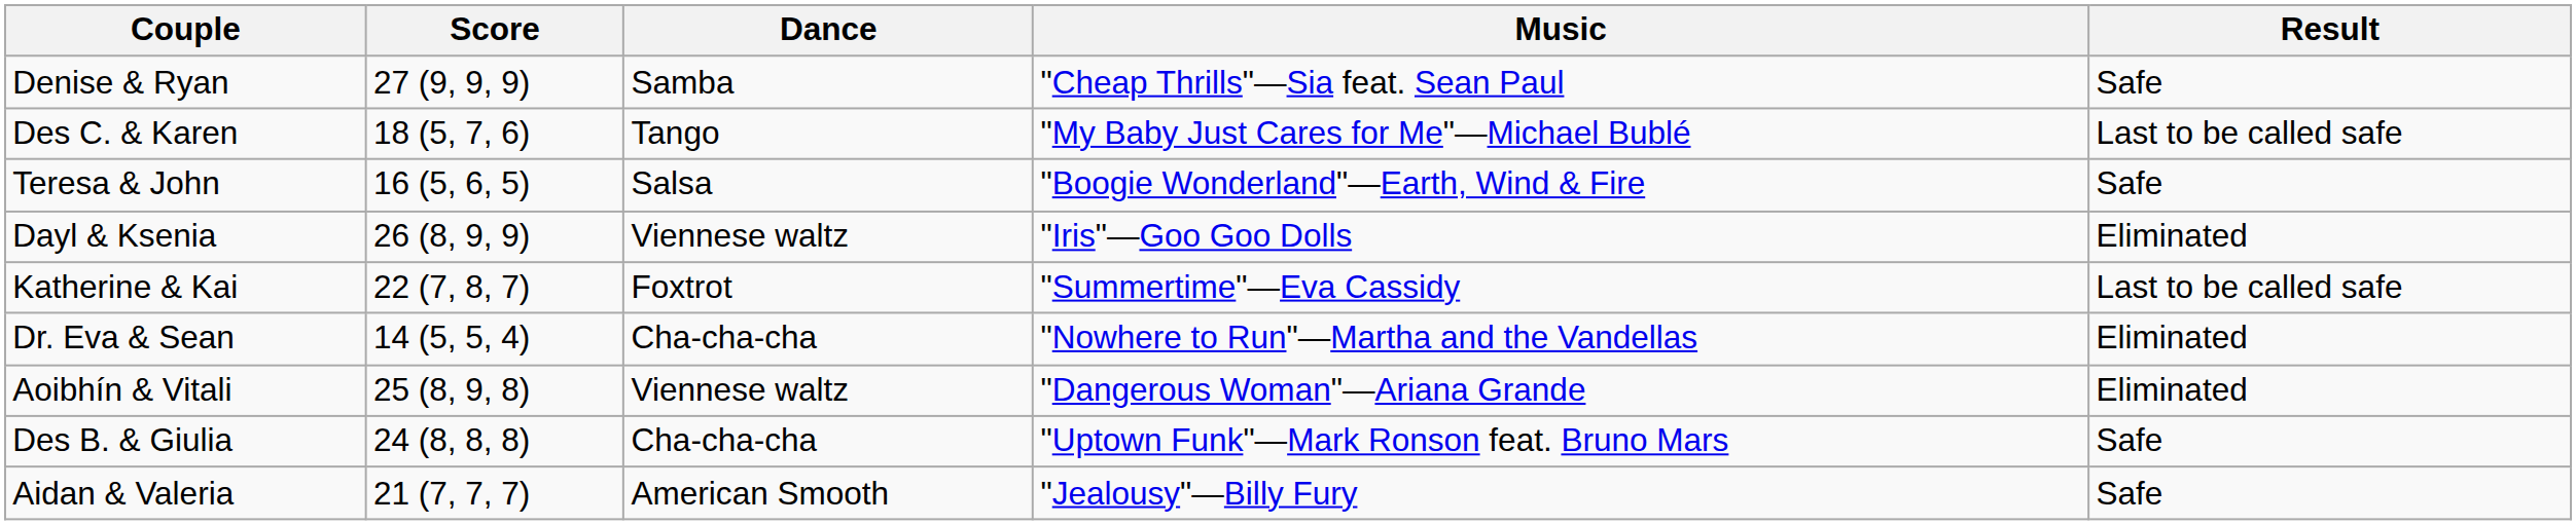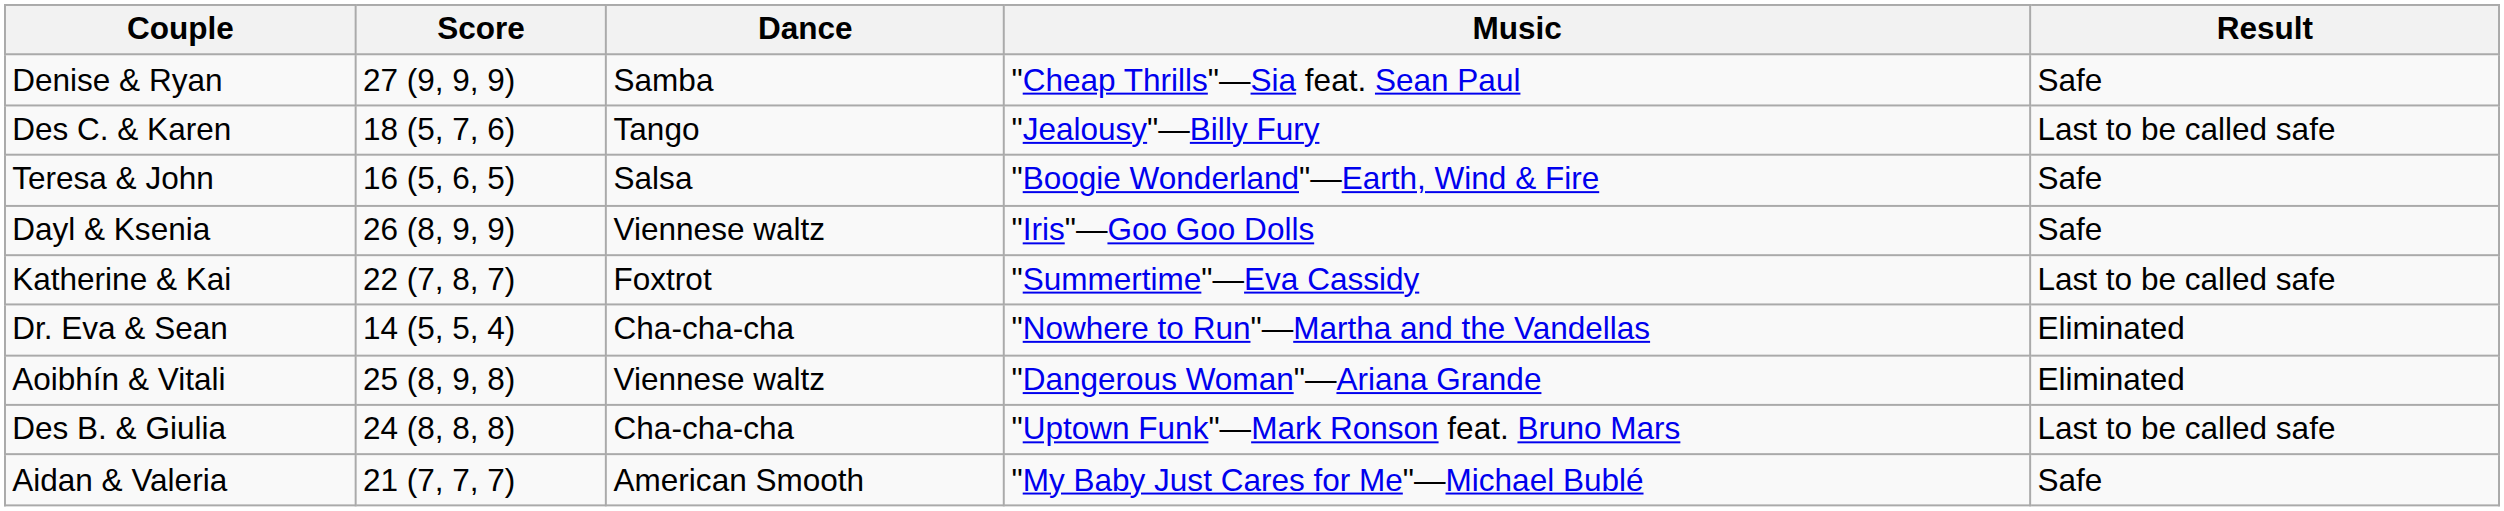Des C. & Karen | Music: "My Baby Just Cares for Me"—Michael Bublé -> "Jealousy"—Billy Fury
Dayl & Ksenia | Result: Eliminated -> Safe
Des B. & Giulia | Result: Safe -> Last to be called safe
Aidan & Valeria | Music: "Jealousy"—Billy Fury -> "My Baby Just Cares for Me"—Michael Bublé
